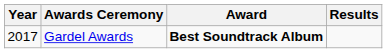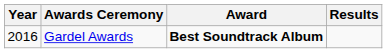Gardel Awards | Year: 2017 -> 2016
